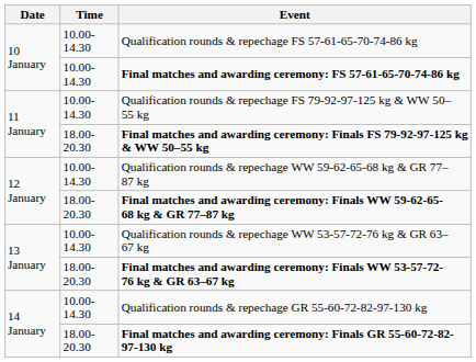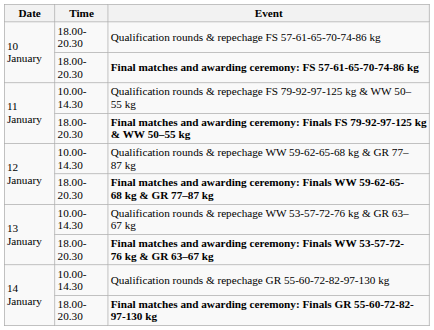Qualification rounds & repechage FS 57-61-65-70-74-86 kg | Time: 10.00-14.30 -> 18.00-20.30
Final matches and awarding ceremony: FS 57-61-65-70-74-86 kg | Time: 10.00-14.30 -> 18.00-20.30
